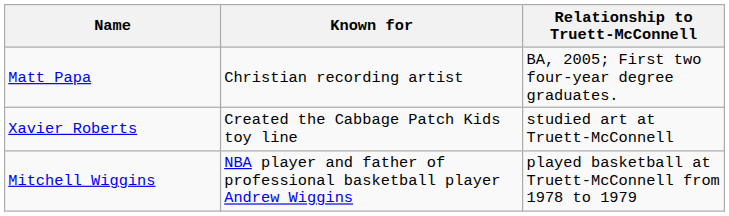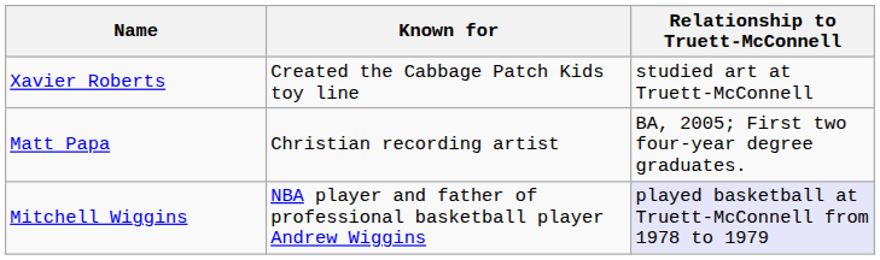rows swapped: Matt Papa <-> Xavier Roberts
Mitchell Wiggins | Relationship to Truett-McConnell: no background -> lavender background
